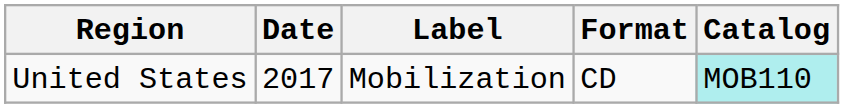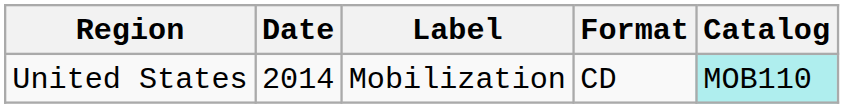United States | Date: 2017 -> 2014
